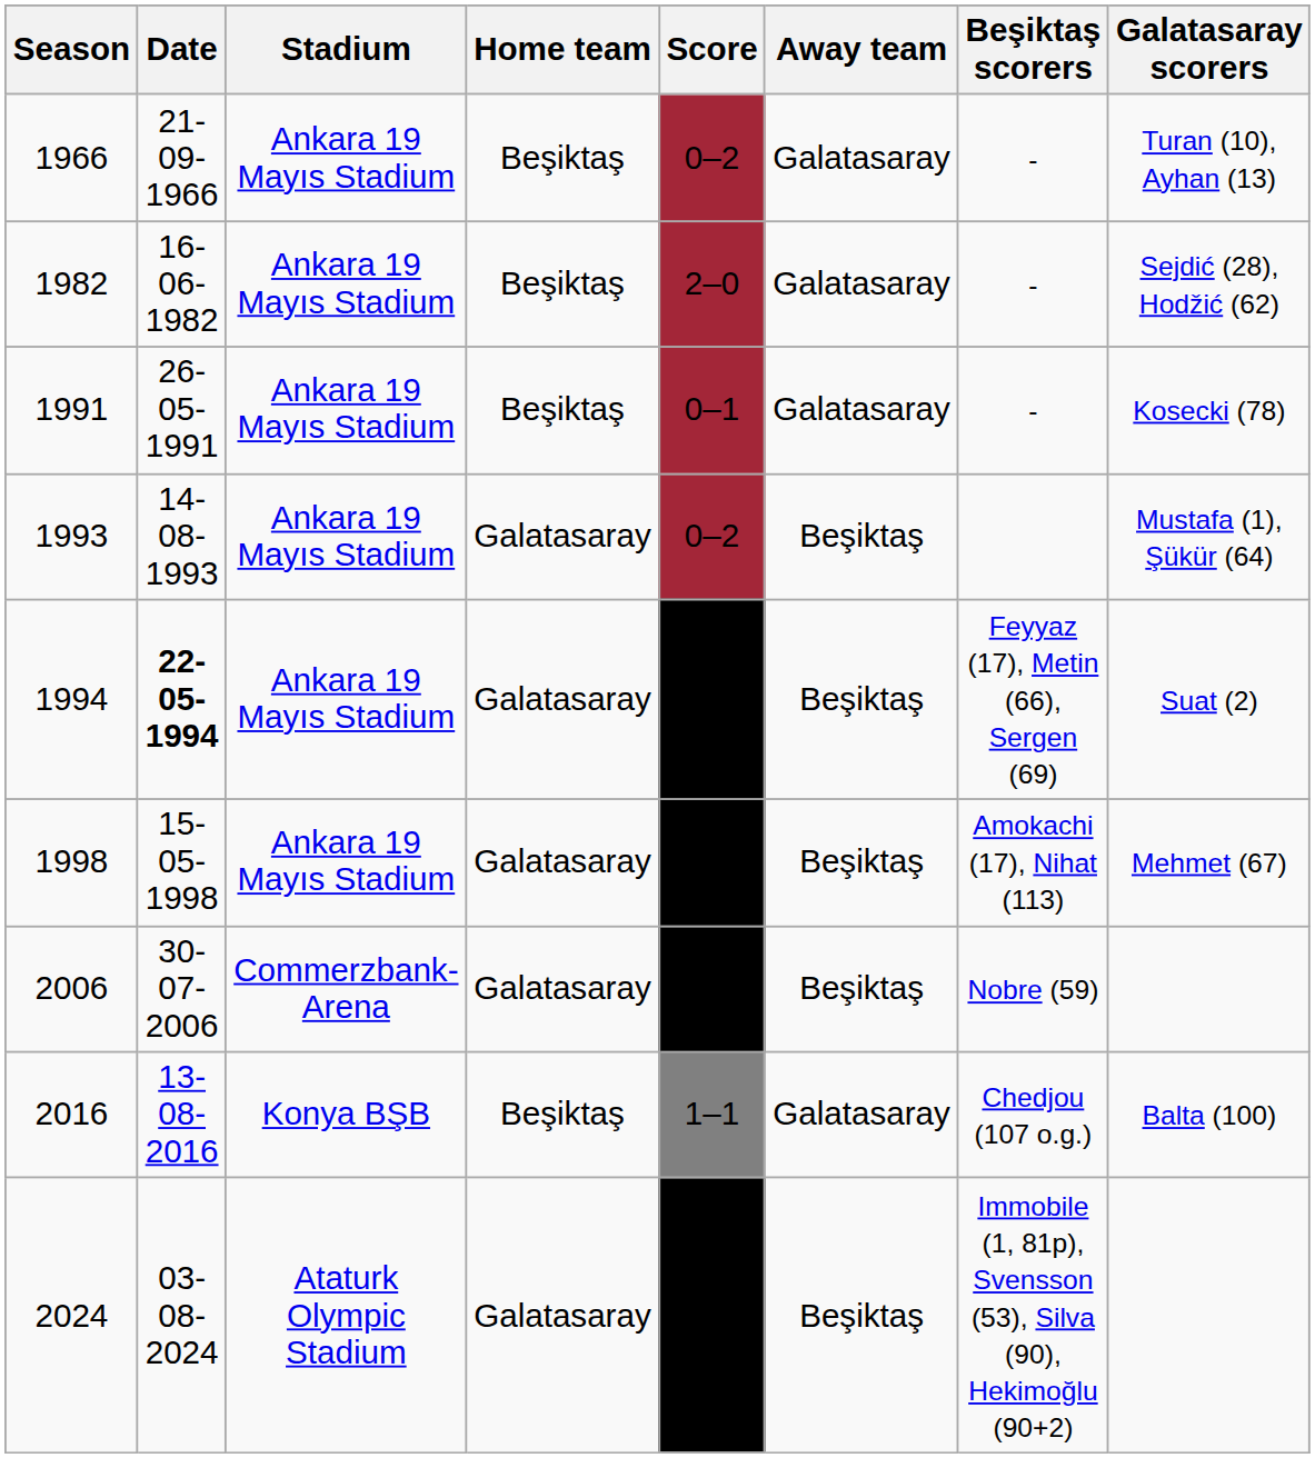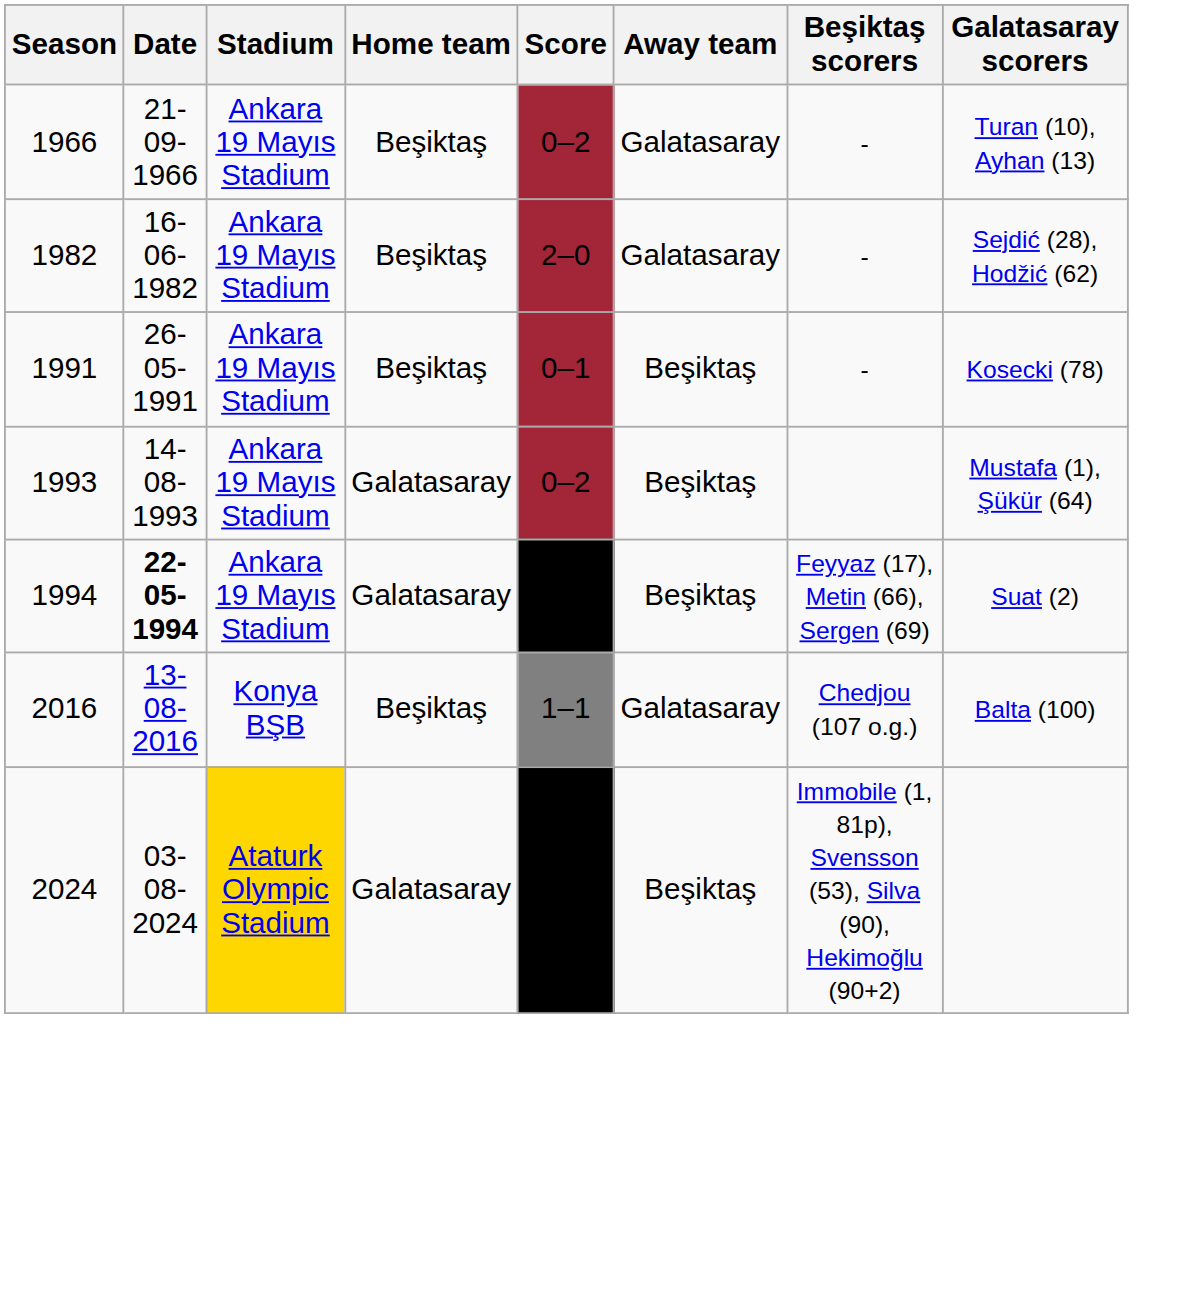1991 | Away team: Galatasaray -> Beşiktaş
- row: 1998 | 15-05-1998 | Ankara 19 Mayıs Stadium | Galatasaray | 1–2 | Beşiktaş | Amokachi (17), Nihat (113) | Mehmet (67)
- row: 2006 | 30-07-2006 | Commerzbank-Arena | Galatasaray | 0–1 | Beşiktaş | Nobre (59)
2024 | Stadium: no background -> gold background
